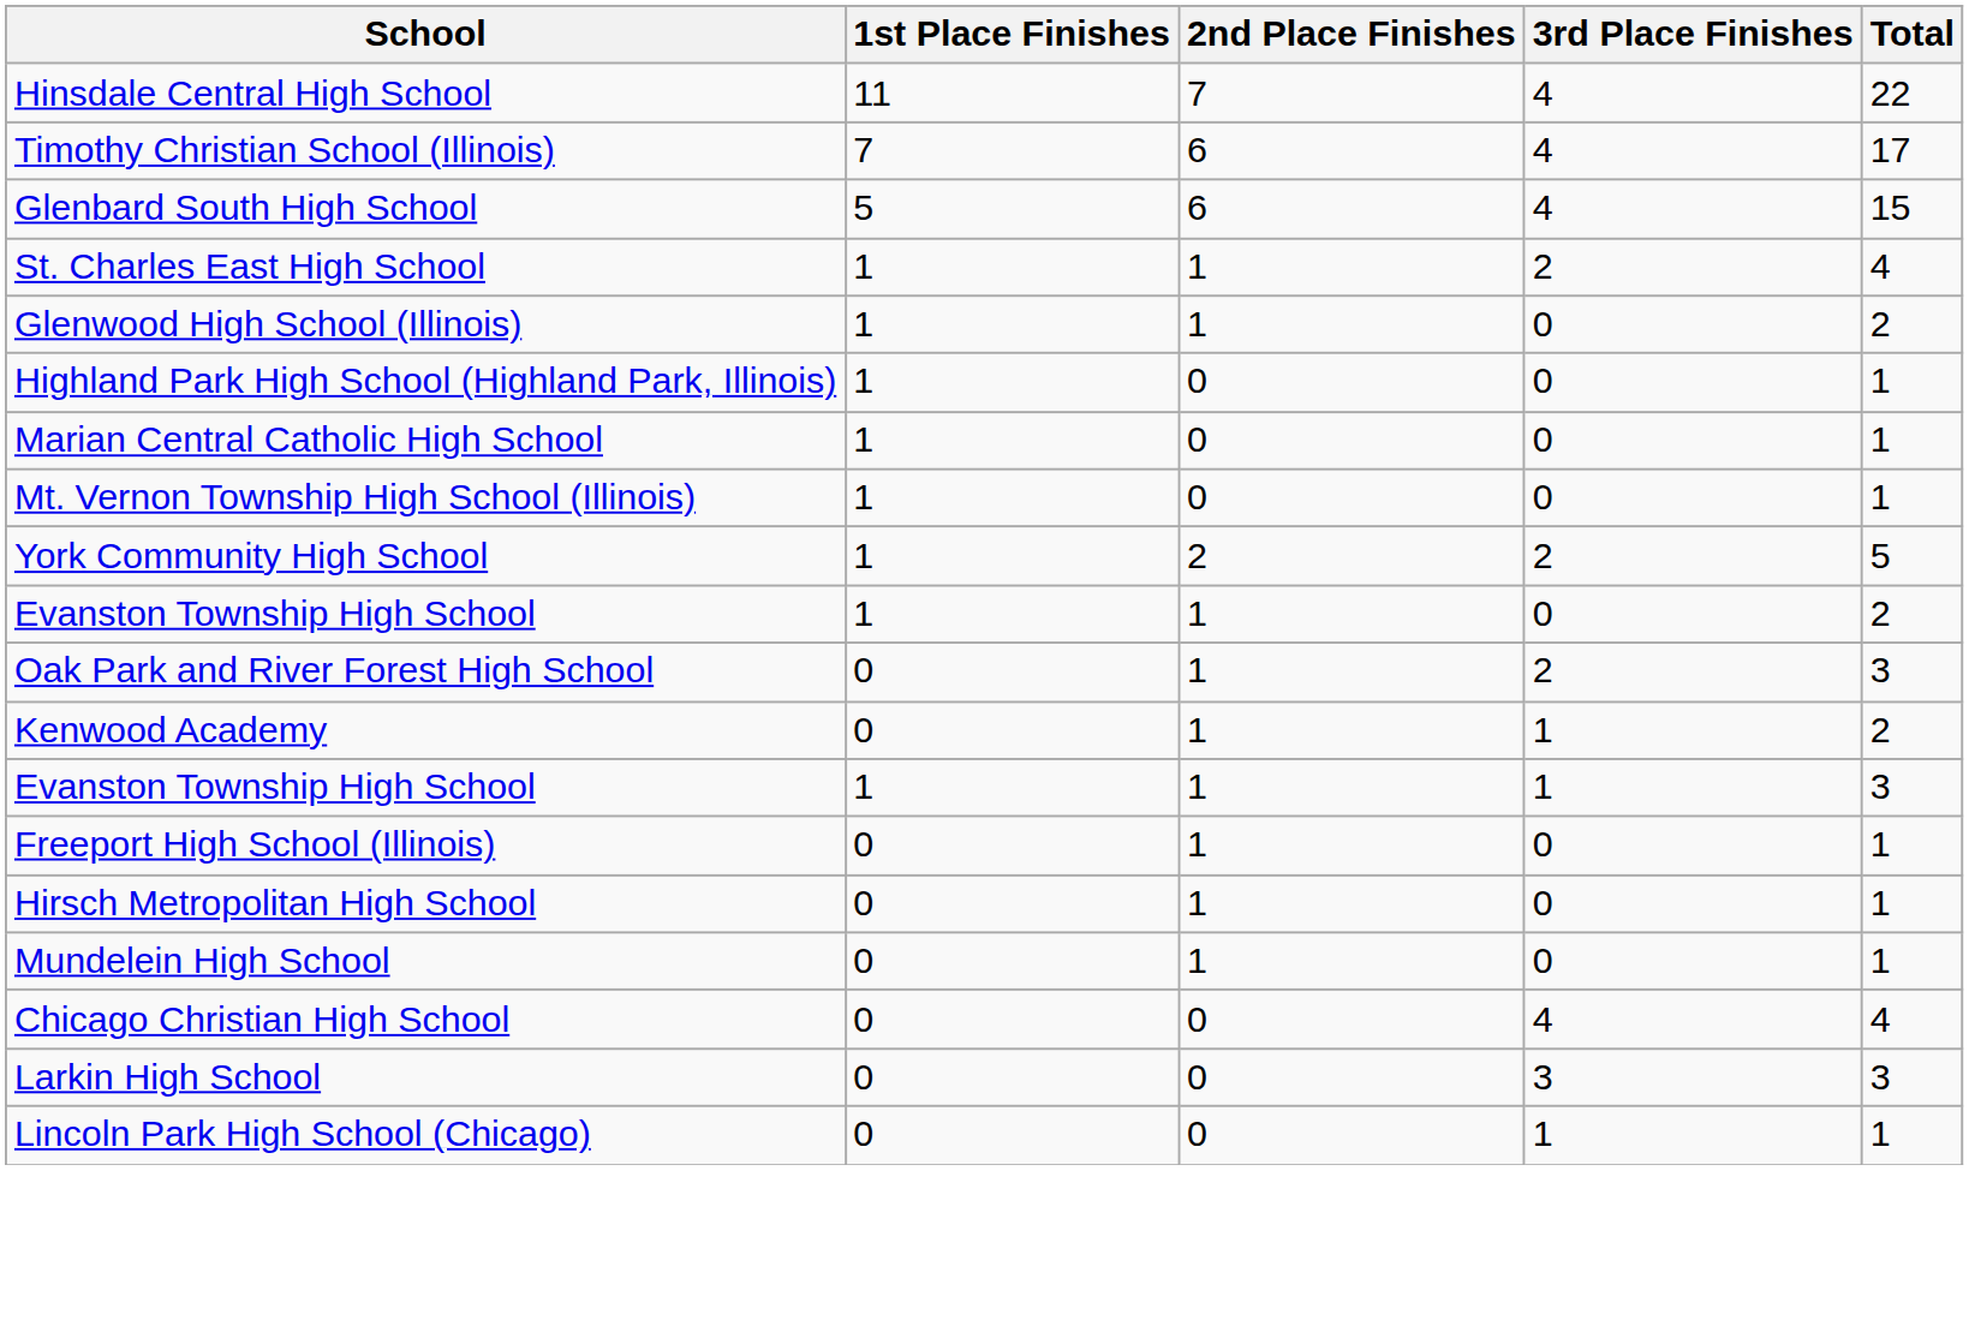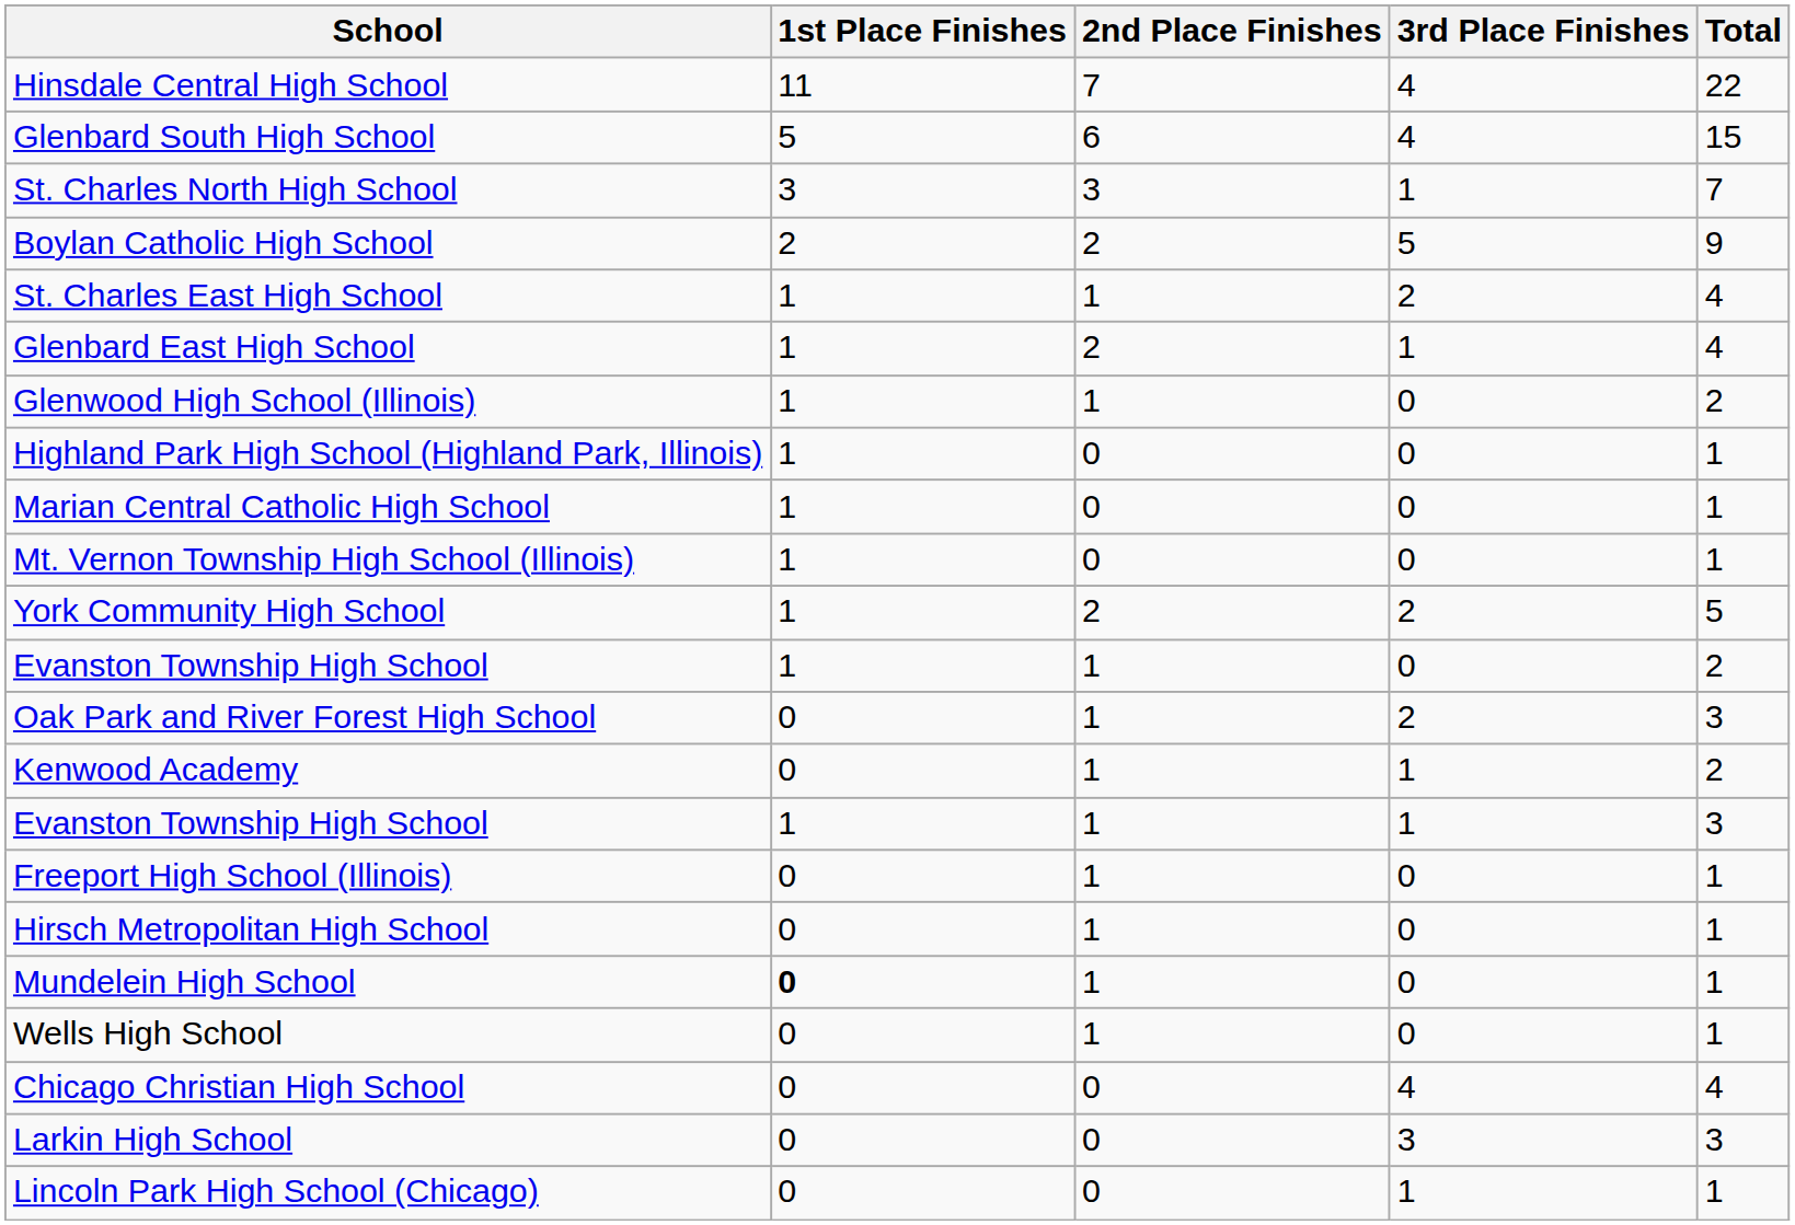- row: Timothy Christian School (Illinois) | 7 | 6 | 4 | 17
+ row: St. Charles North High School | 3 | 3 | 1 | 7
+ row: Boylan Catholic High School | 2 | 2 | 5 | 9
+ row: Glenbard East High School | 1 | 2 | 1 | 4
Mundelein High School | 1st Place Finishes: normal -> bold
+ row: Wells High School | 0 | 1 | 0 | 1
